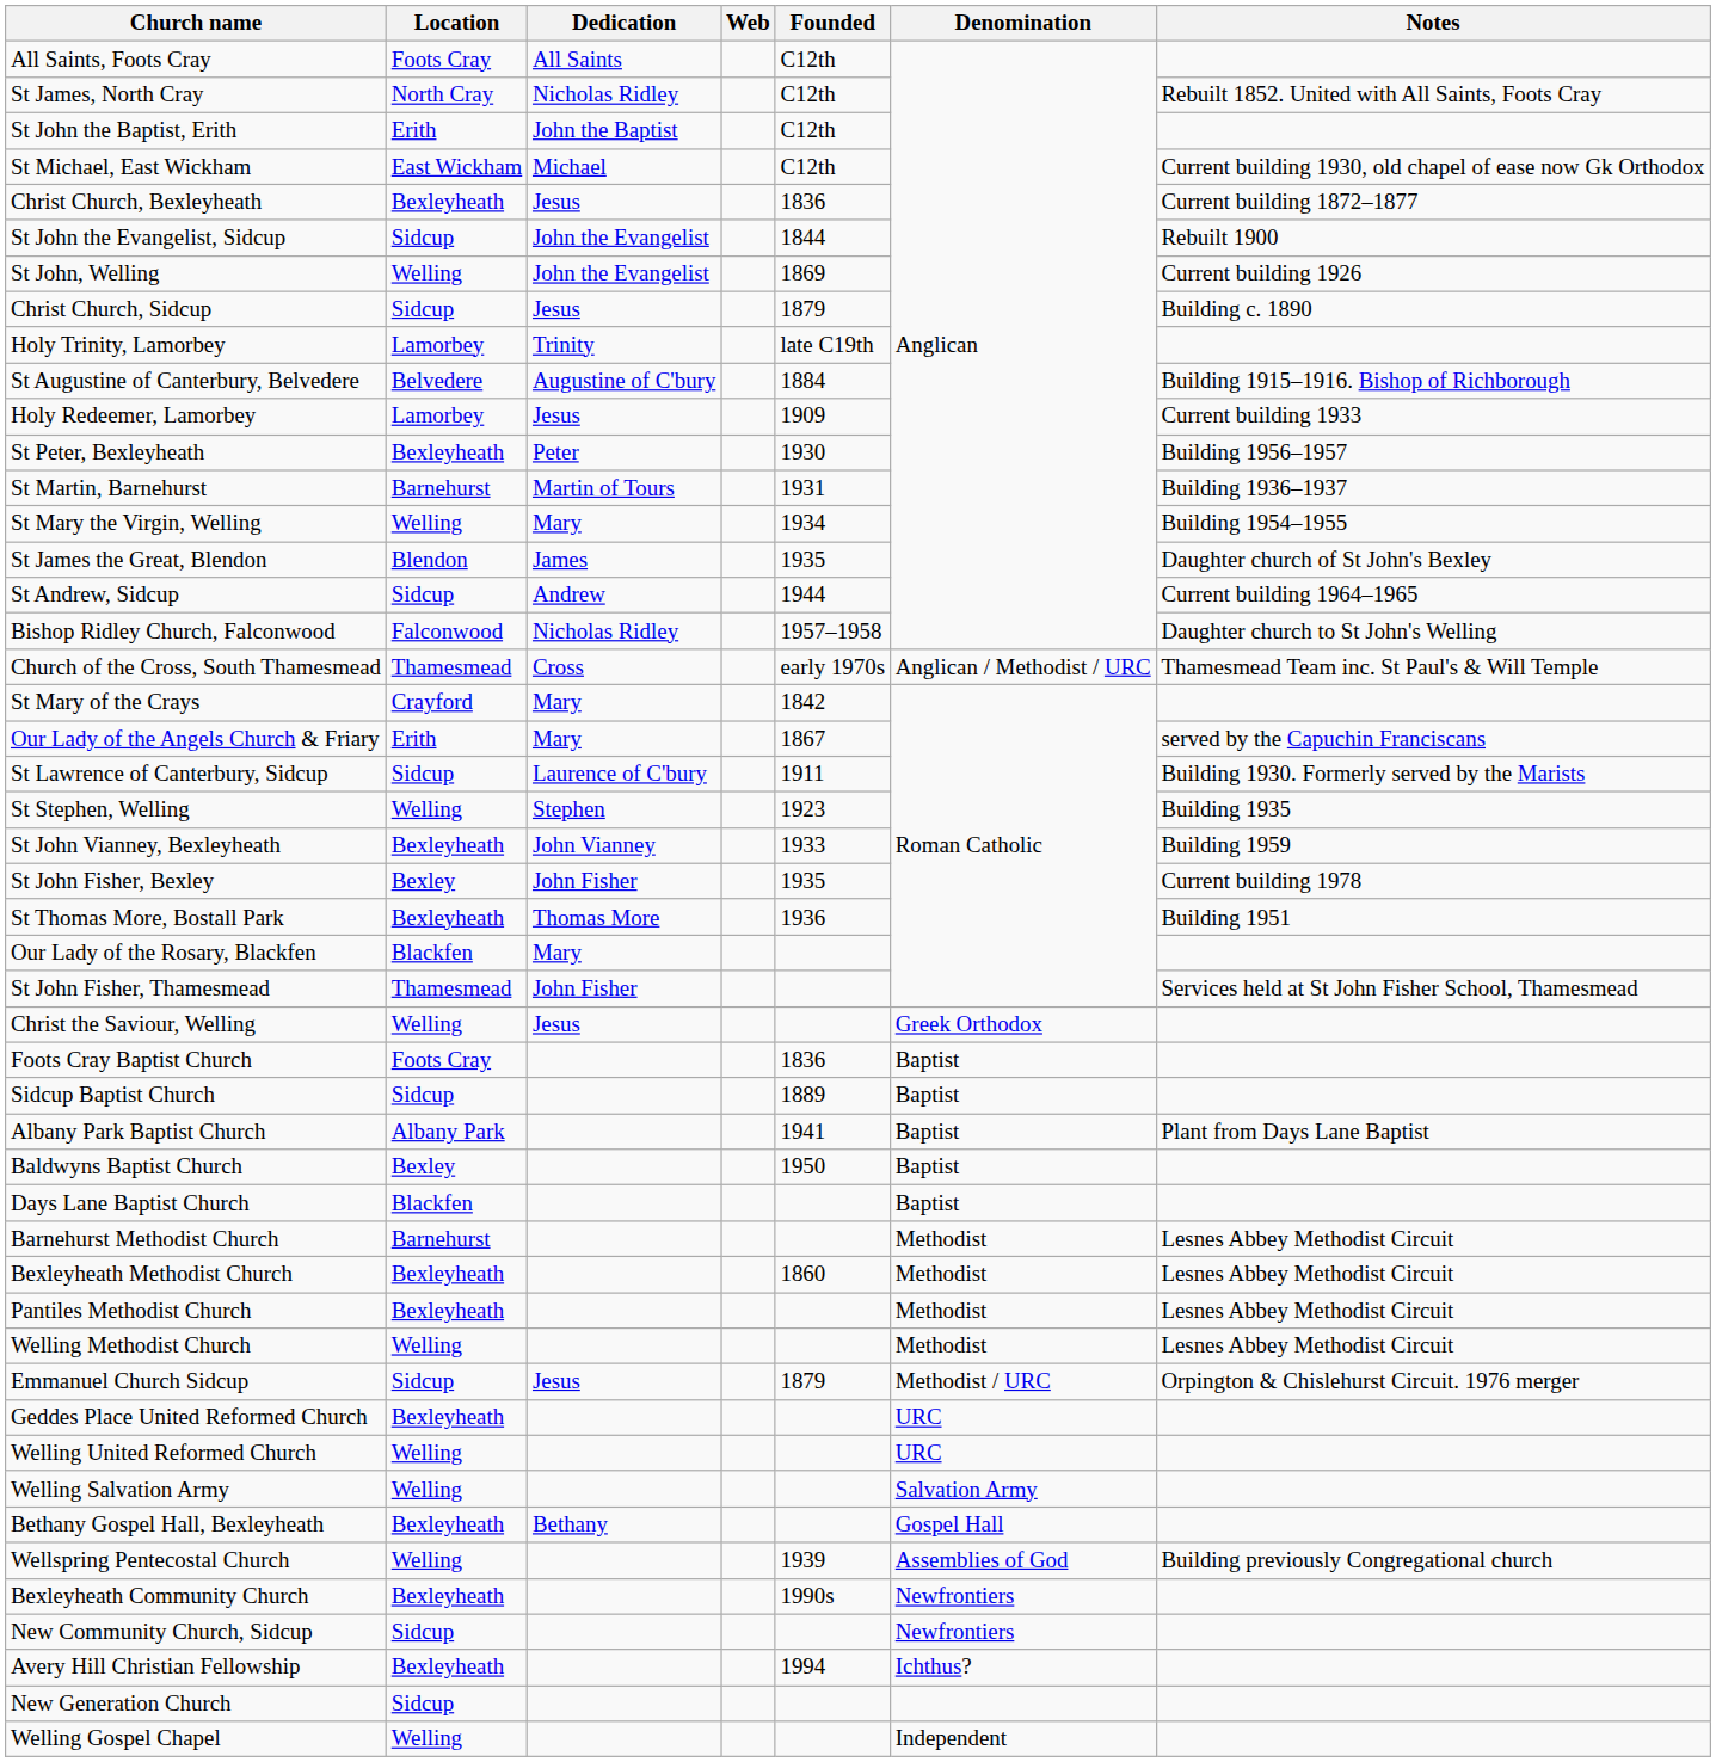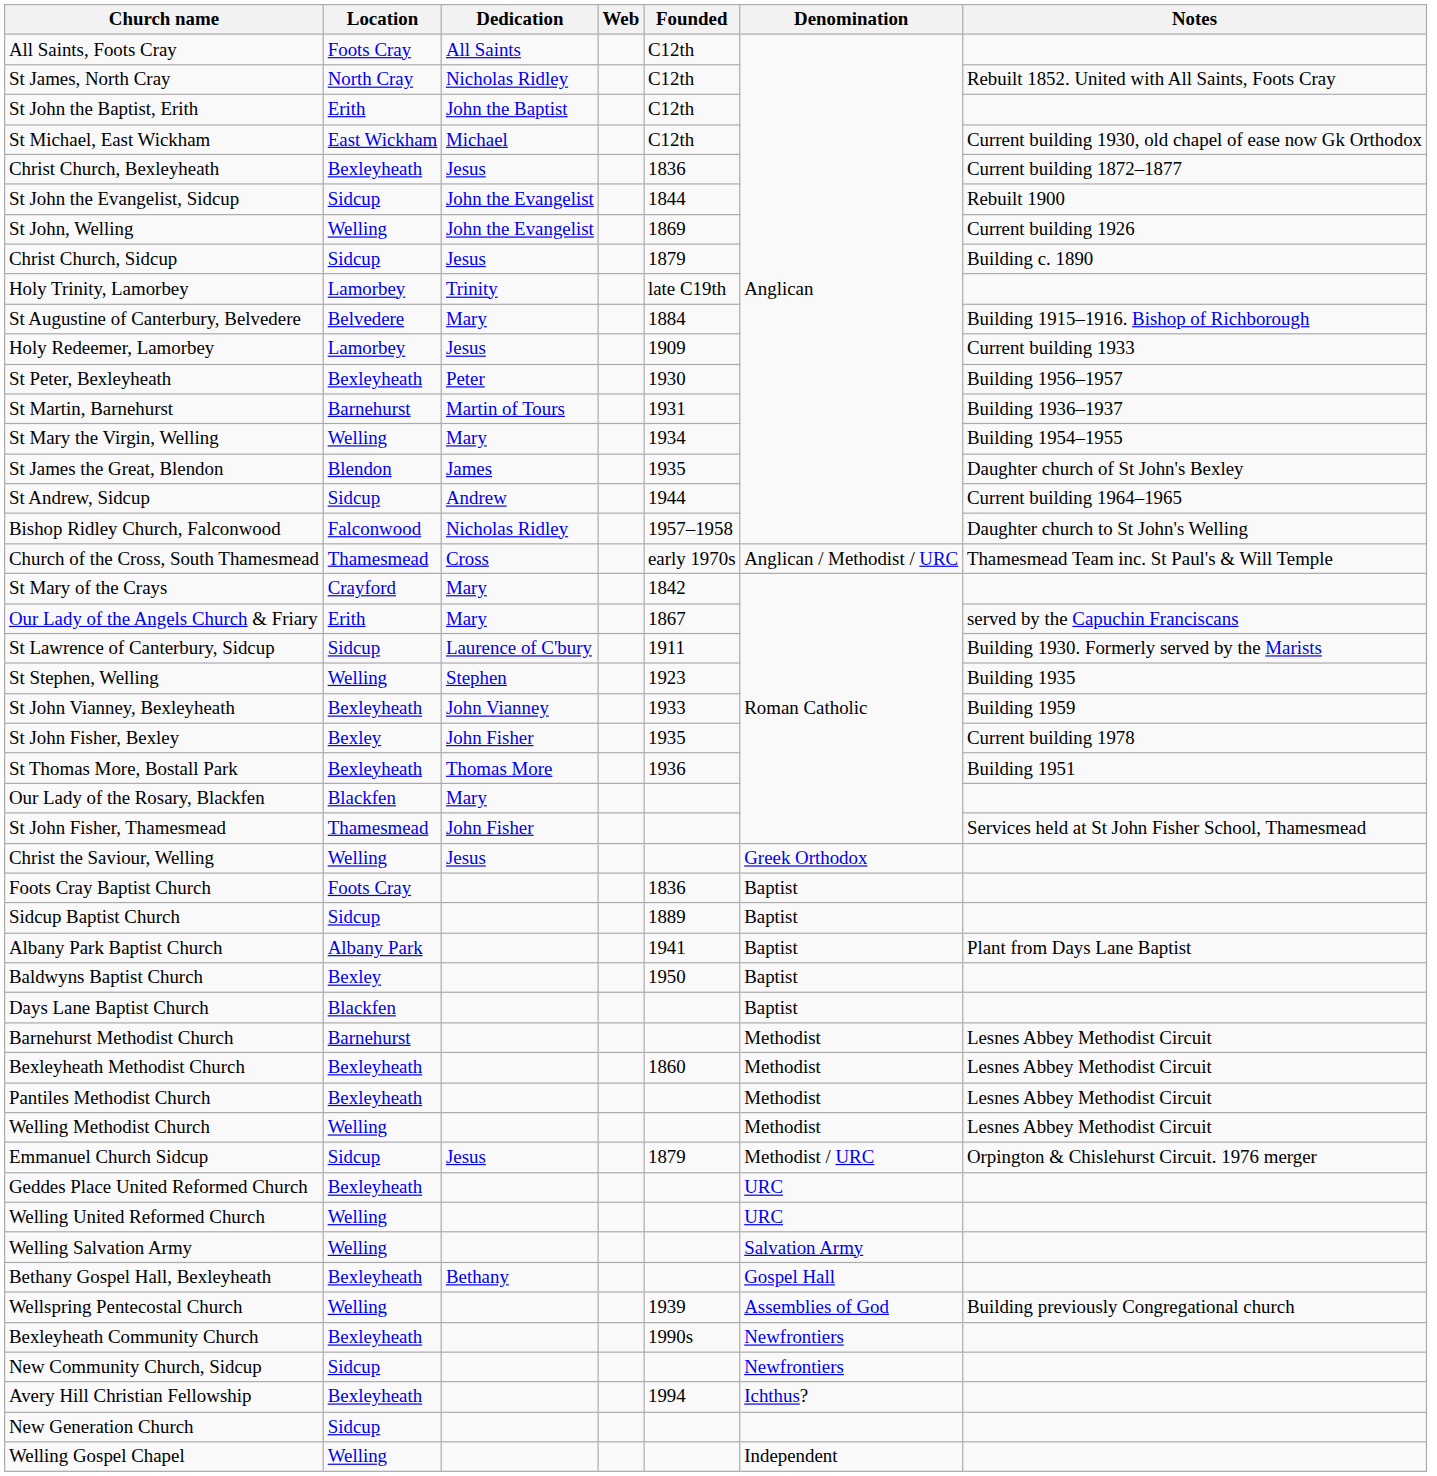St Augustine of Canterbury, Belvedere | Dedication: Augustine of C'bury -> Mary
